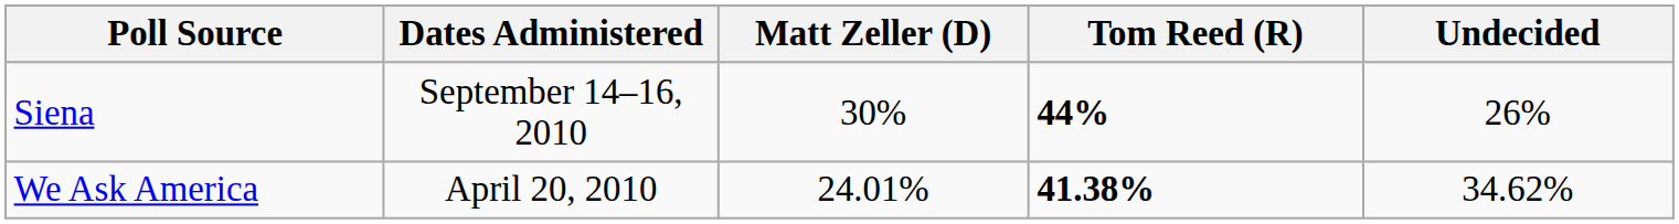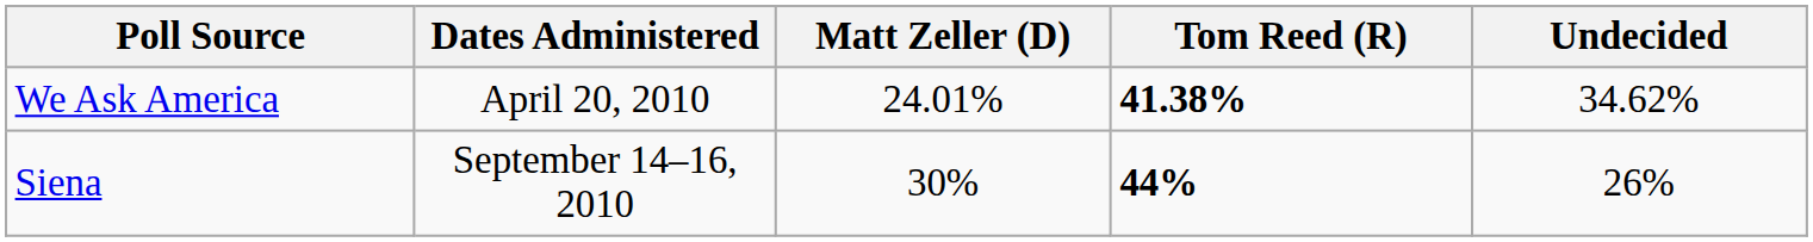rows swapped: Siena <-> We Ask America
